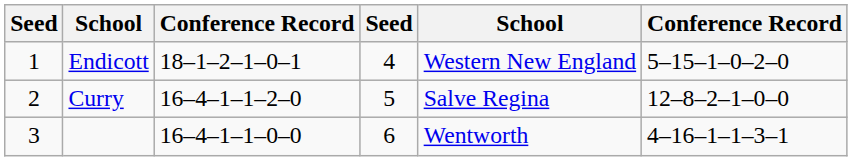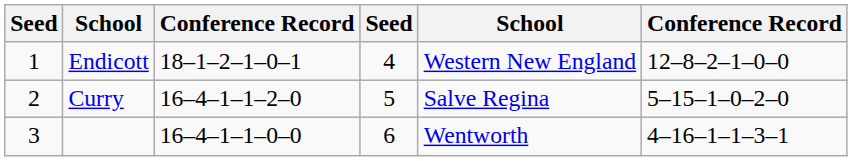Endicott | column 6: 5–15–1–0–2–0 -> 12–8–2–1–0–0
Curry | column 6: 12–8–2–1–0–0 -> 5–15–1–0–2–0
